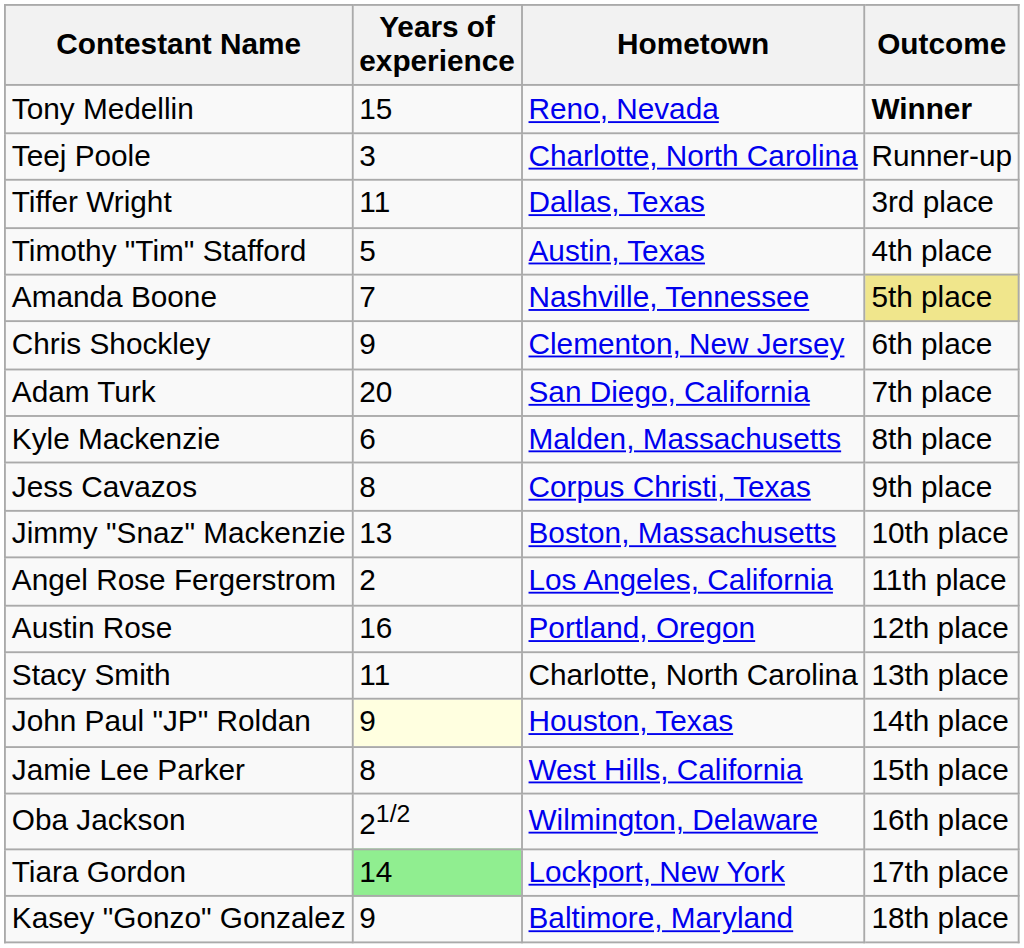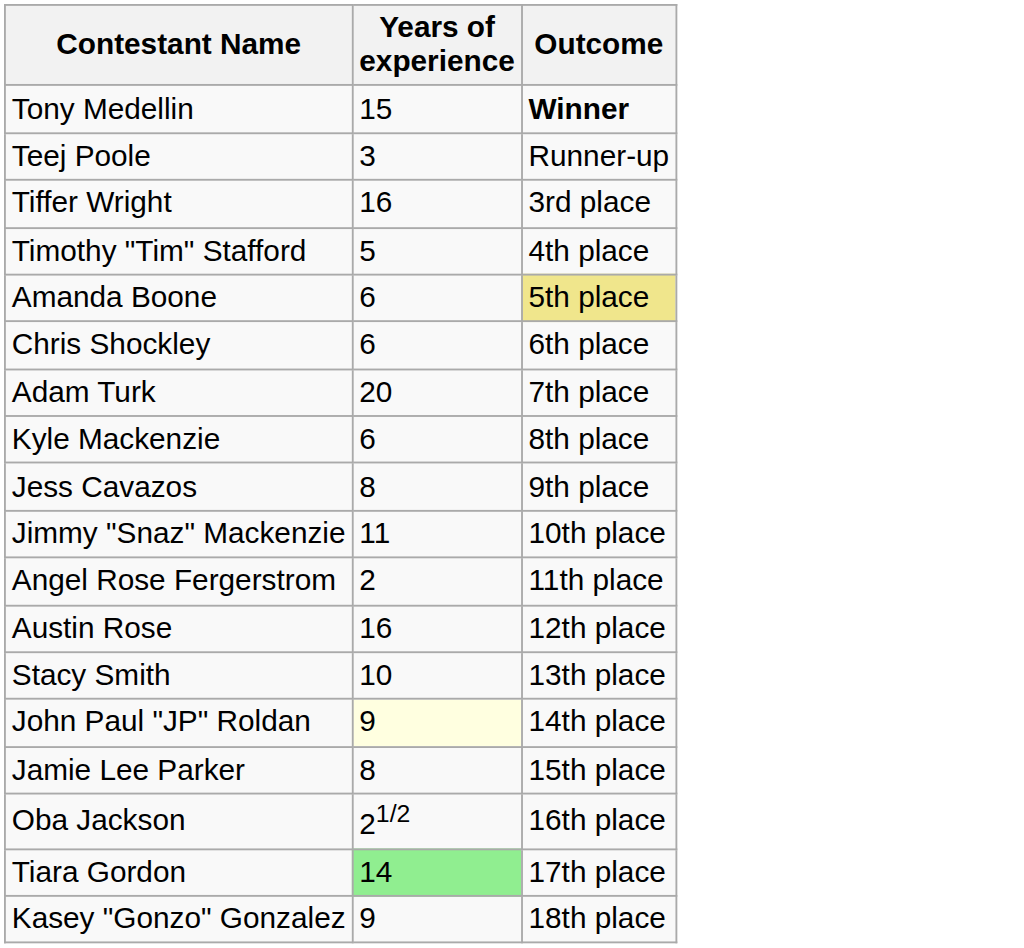- column: Hometown | Reno, Nevada | Charlotte, North Carolina | Dallas, Texas | Austin, Texas | Nashville, Tennessee | Clementon, New Jersey | San Diego, California | Malden, Massachusetts | Corpus Christi, Texas | Boston, Massachusetts | Los Angeles, California | Portland, Oregon | Charlotte, North Carolina | Houston, Texas | West Hills, California | Wilmington, Delaware | Lockport, New York | Baltimore, Maryland
Tiffer Wright | Years of experience: 11 -> 16
Amanda Boone | Years of experience: 7 -> 6
Chris Shockley | Years of experience: 9 -> 6
Jimmy "Snaz" Mackenzie | Years of experience: 13 -> 11
Stacy Smith | Years of experience: 11 -> 10
